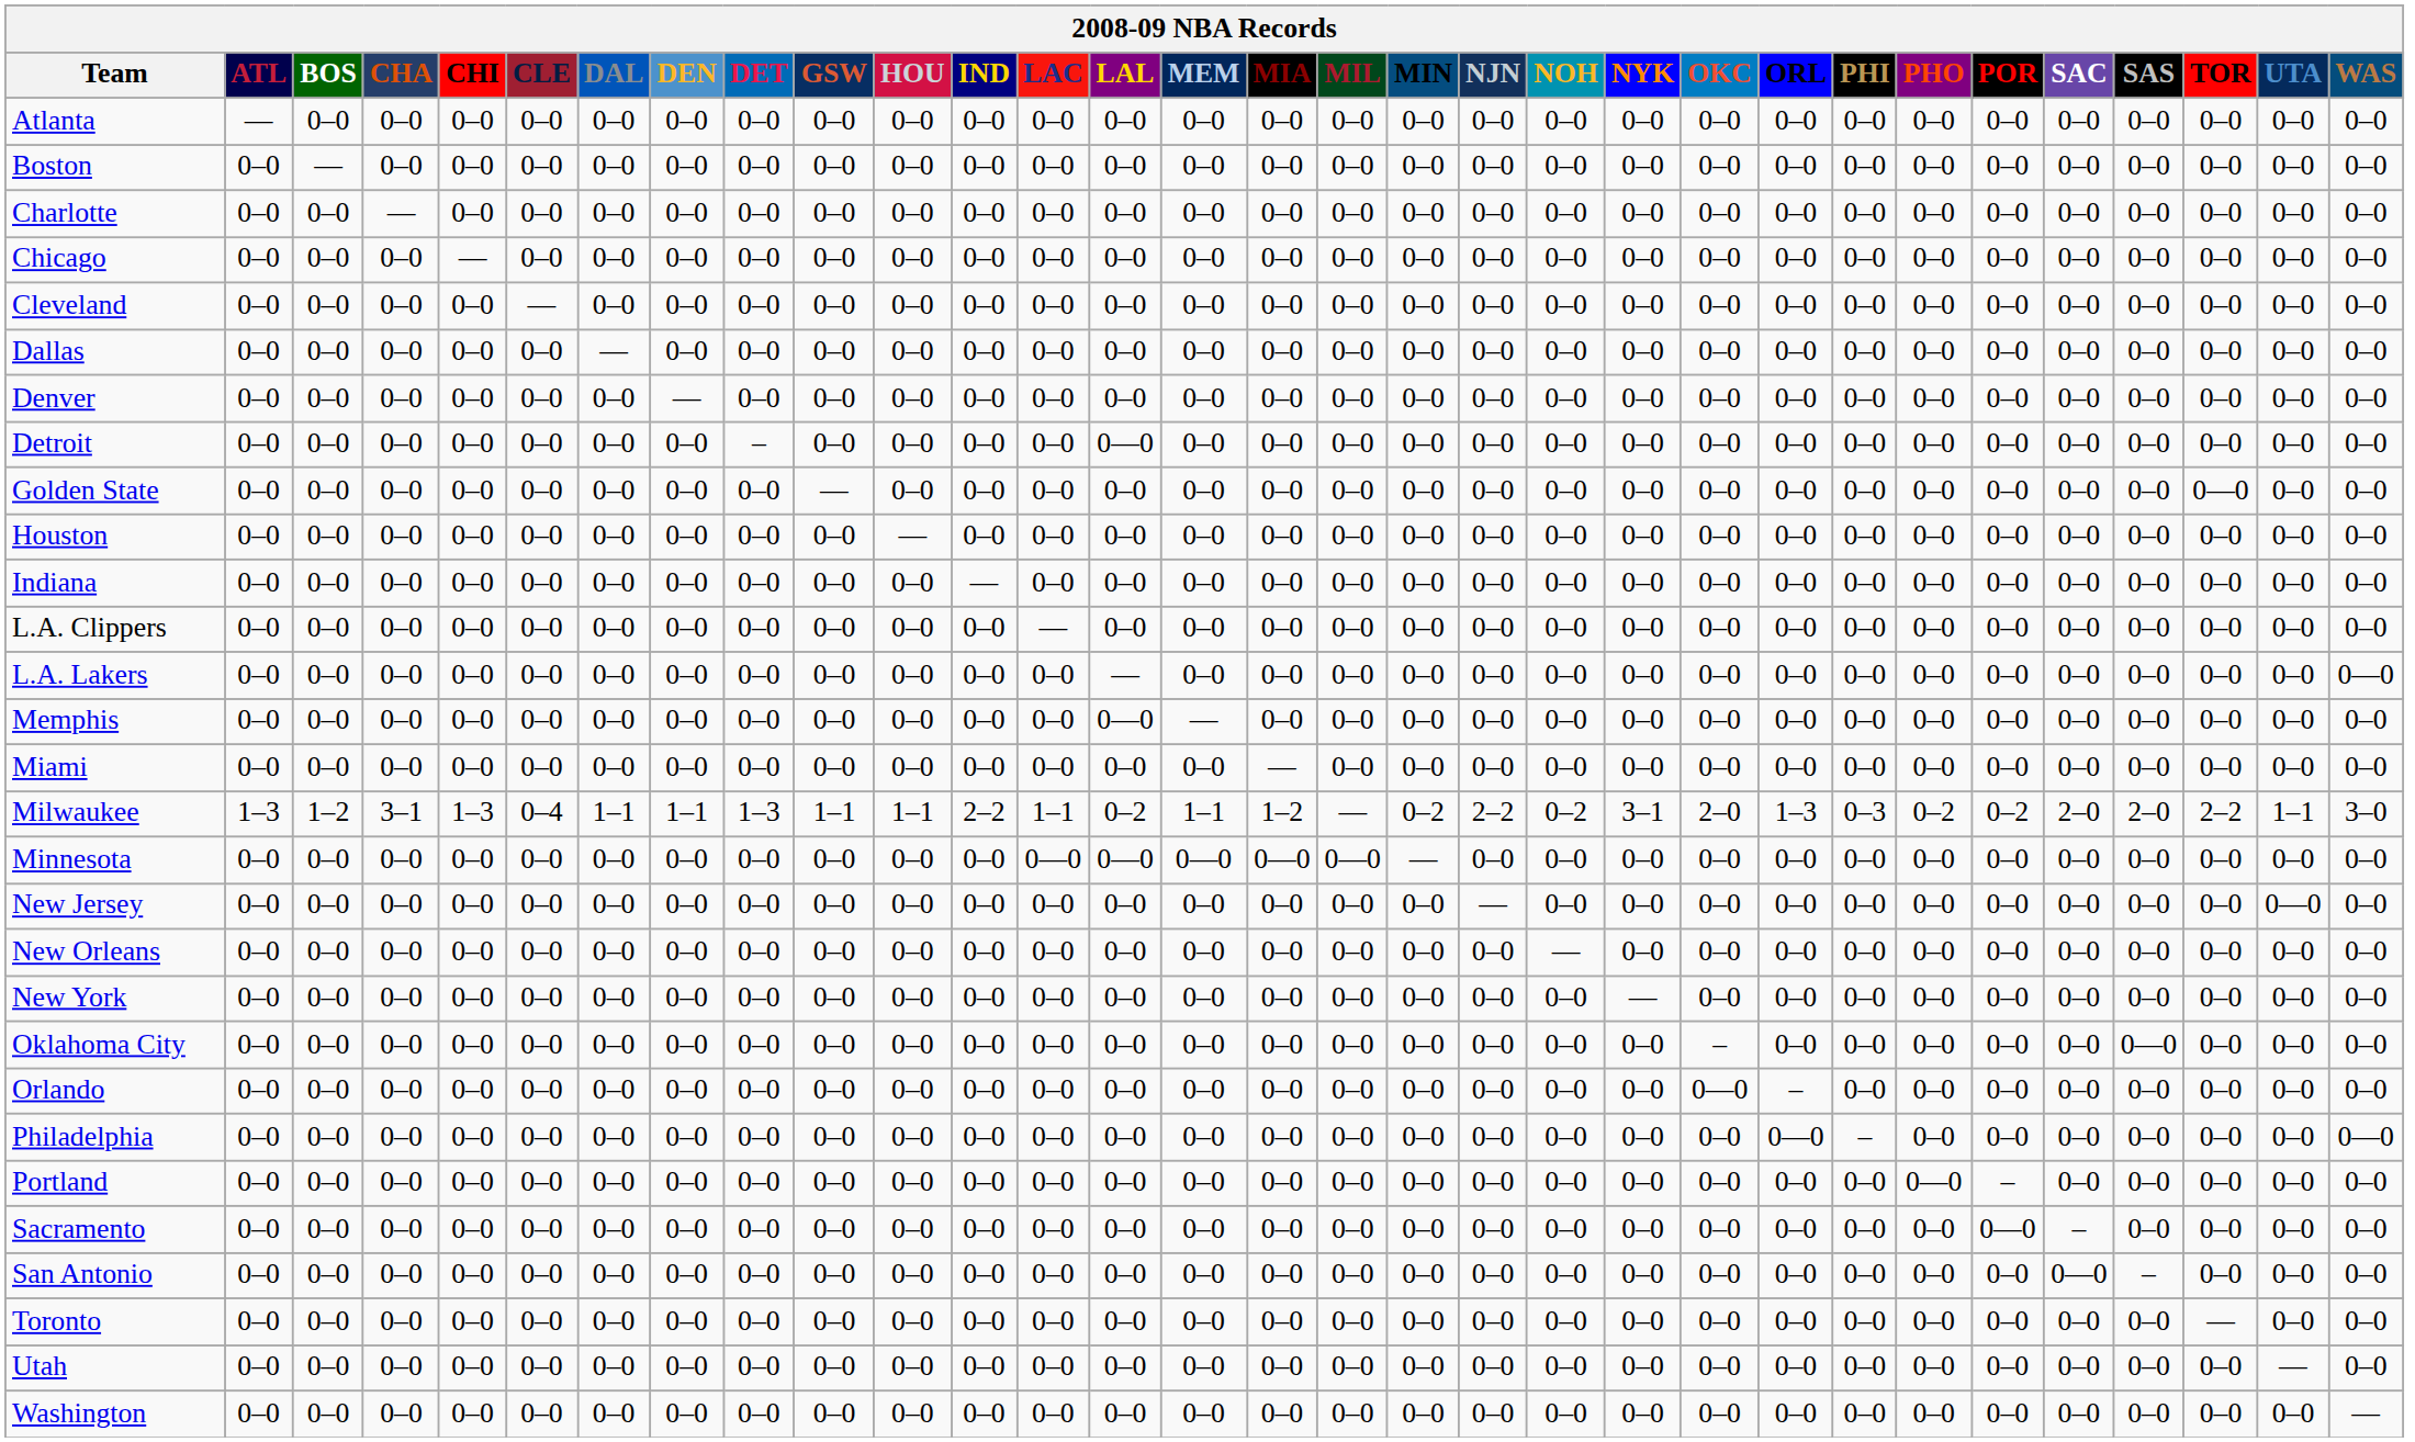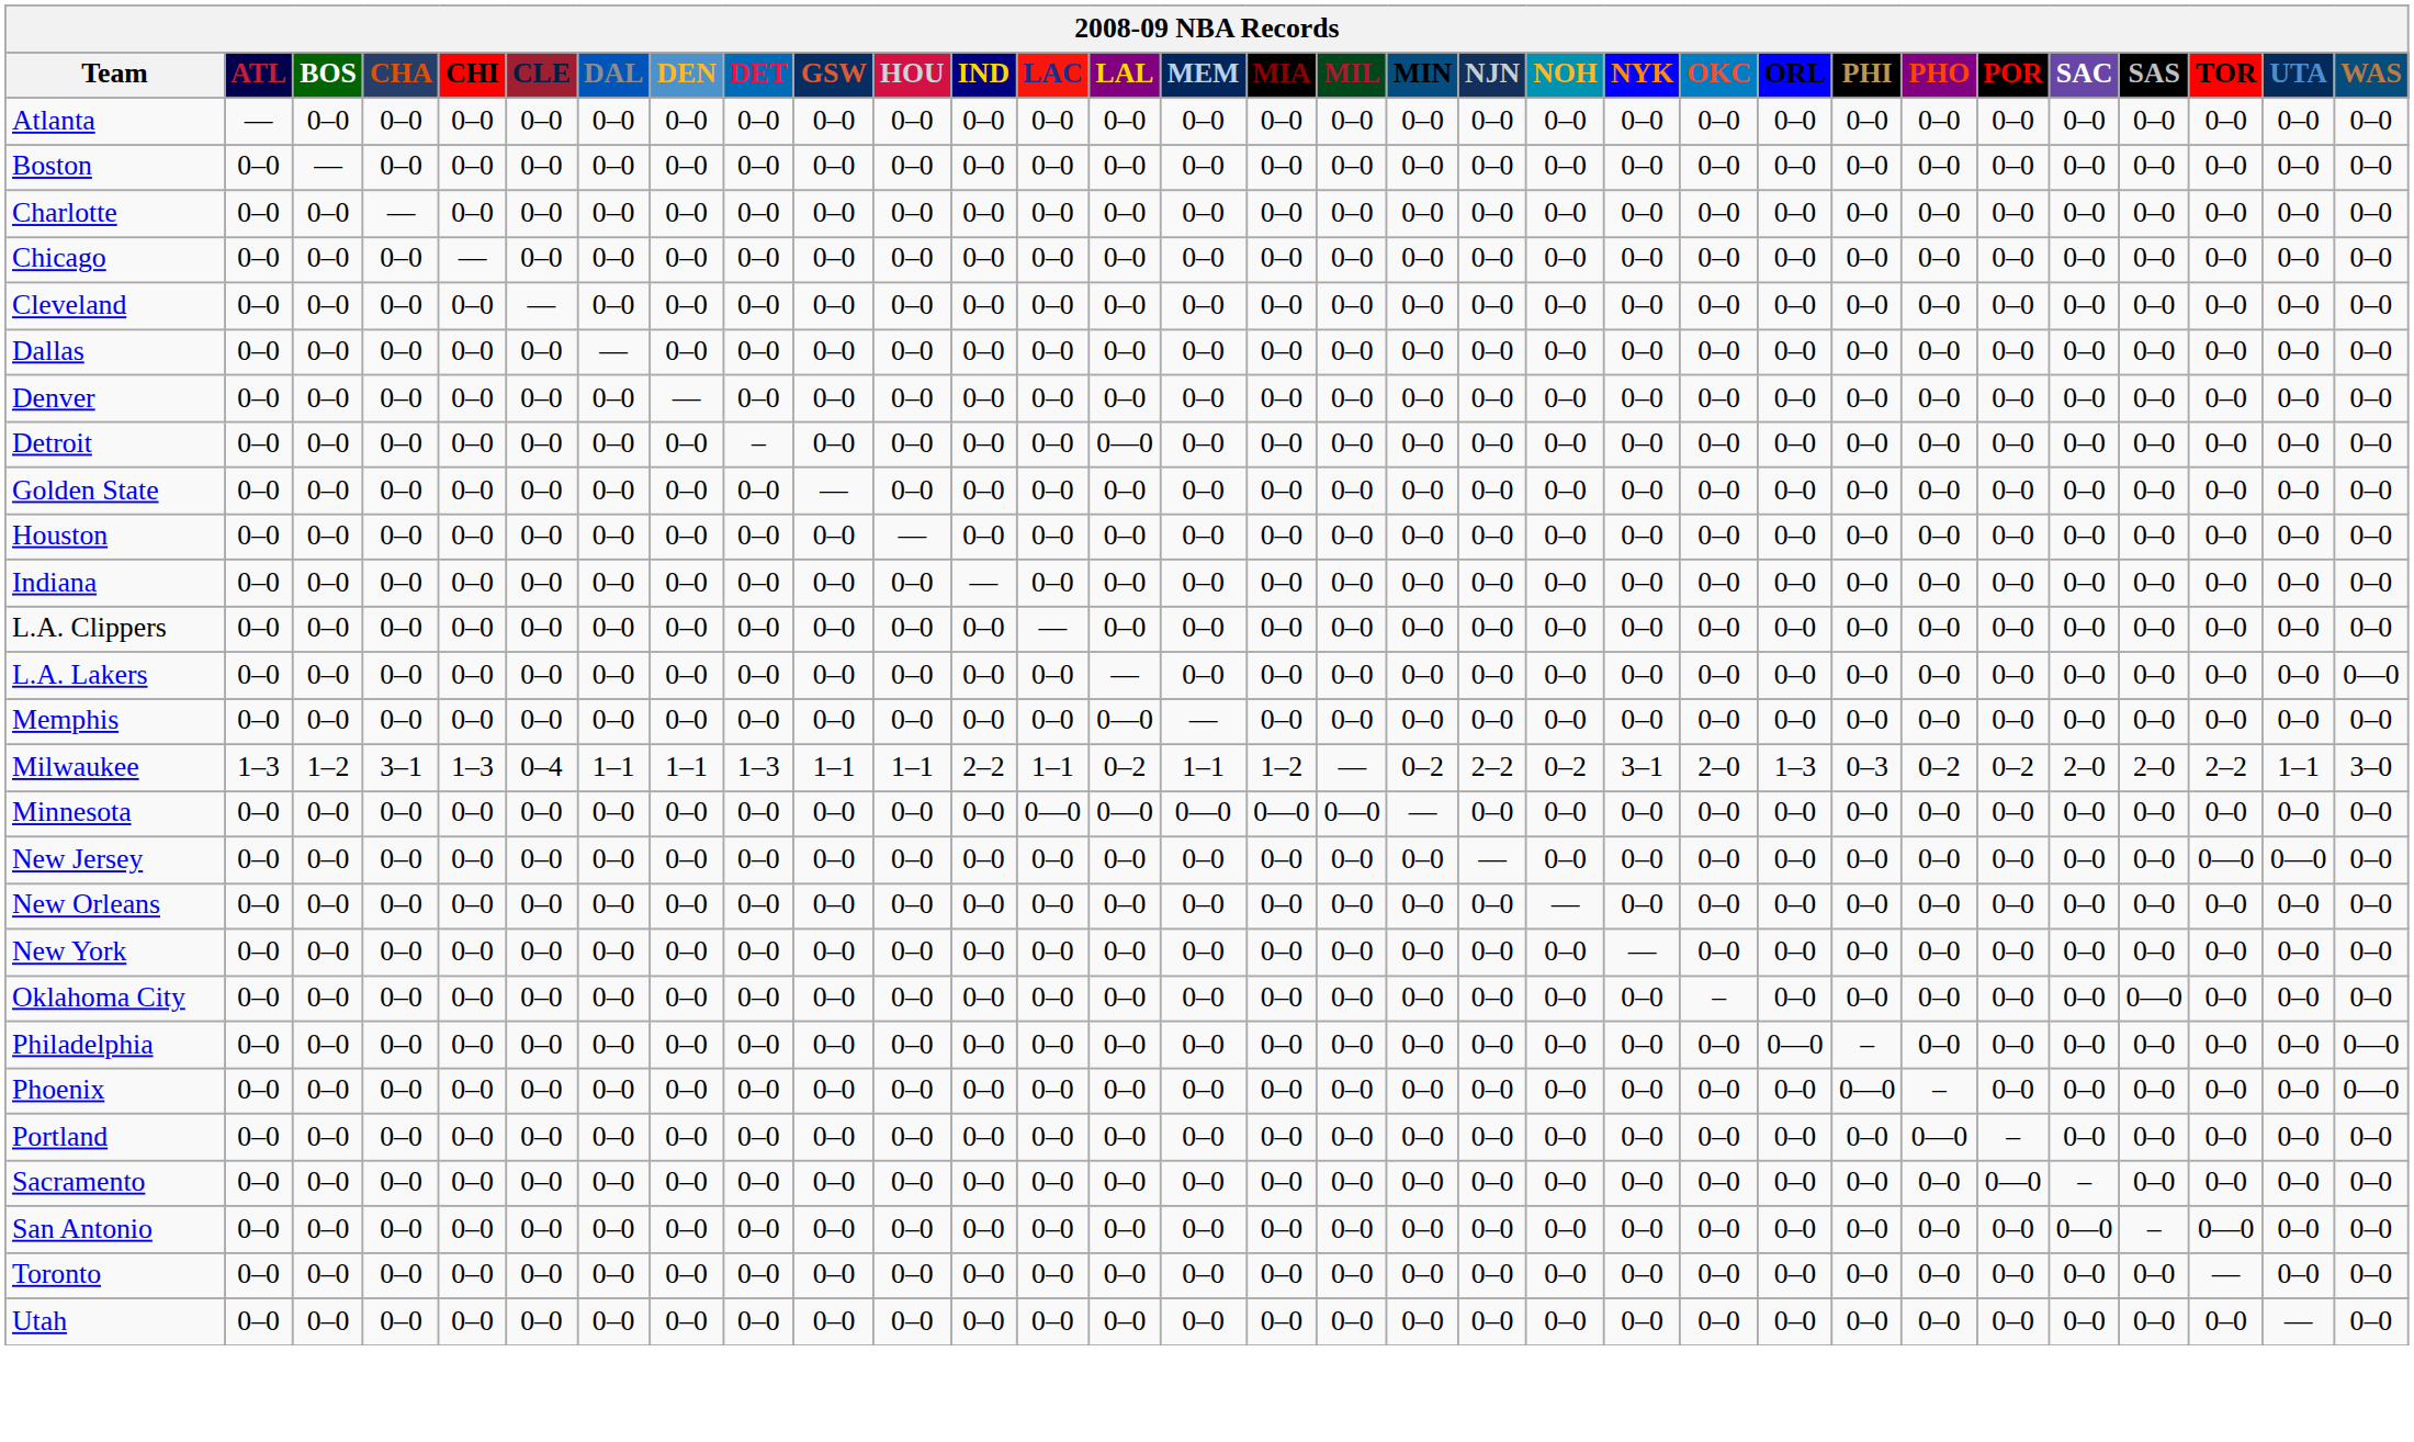Golden State | TOR: 0—0 -> 0–0
- row: Miami | 0–0 | 0–0 | 0–0 | 0–0 | 0–0 | 0–0 | 0–0 | 0–0 | 0–0 | 0–0 | 0–0 | 0–0 | 0–0 | 0–0 | — | 0–0 | 0–0 | 0–0 | 0–0 | 0–0 | 0–0 | 0–0 | 0–0 | 0–0 | 0–0 | 0–0 | 0–0 | 0–0 | 0–0 | 0–0
New Jersey | TOR: 0–0 -> 0—0
- row: Orlando | 0–0 | 0–0 | 0–0 | 0–0 | 0–0 | 0–0 | 0–0 | 0–0 | 0–0 | 0–0 | 0–0 | 0–0 | 0–0 | 0–0 | 0–0 | 0–0 | 0–0 | 0–0 | 0–0 | 0–0 | 0—0 | – | 0–0 | 0–0 | 0–0 | 0–0 | 0–0 | 0–0 | 0–0 | 0–0
+ row: Phoenix | 0–0 | 0–0 | 0–0 | 0–0 | 0–0 | 0–0 | 0–0 | 0–0 | 0–0 | 0–0 | 0–0 | 0–0 | 0–0 | 0–0 | 0–0 | 0–0 | 0–0 | 0–0 | 0–0 | 0–0 | 0–0 | 0–0 | 0—0 | – | 0–0 | 0–0 | 0–0 | 0–0 | 0–0 | 0—0
San Antonio | TOR: 0–0 -> 0—0
- row: Washington | 0–0 | 0–0 | 0–0 | 0–0 | 0–0 | 0–0 | 0–0 | 0–0 | 0–0 | 0–0 | 0–0 | 0–0 | 0–0 | 0–0 | 0–0 | 0–0 | 0–0 | 0–0 | 0–0 | 0–0 | 0–0 | 0–0 | 0–0 | 0–0 | 0–0 | 0–0 | 0–0 | 0–0 | 0–0 | —
